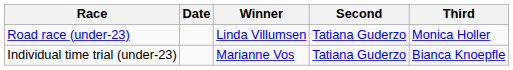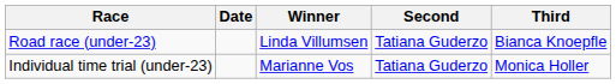Road race (under-23) | Third: Monica Holler -> Bianca Knoepfle
Individual time trial (under-23) | Third: Bianca Knoepfle -> Monica Holler
